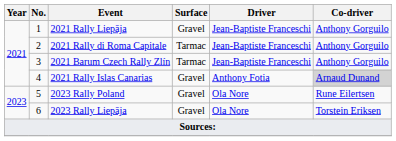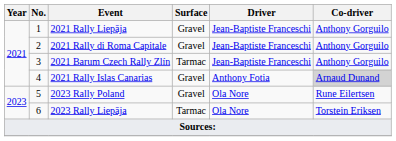2021 Rally di Roma Capitale | Surface: Tarmac -> Gravel
2023 Rally Liepāja | Surface: Gravel -> Tarmac
